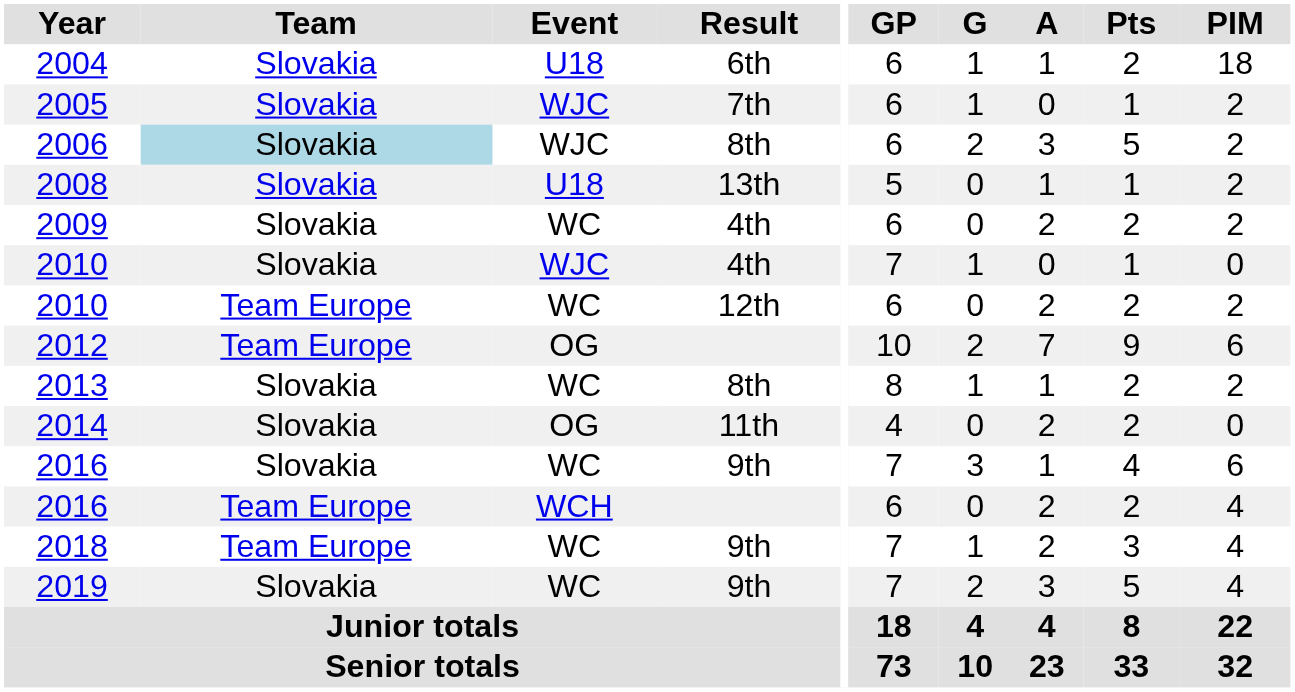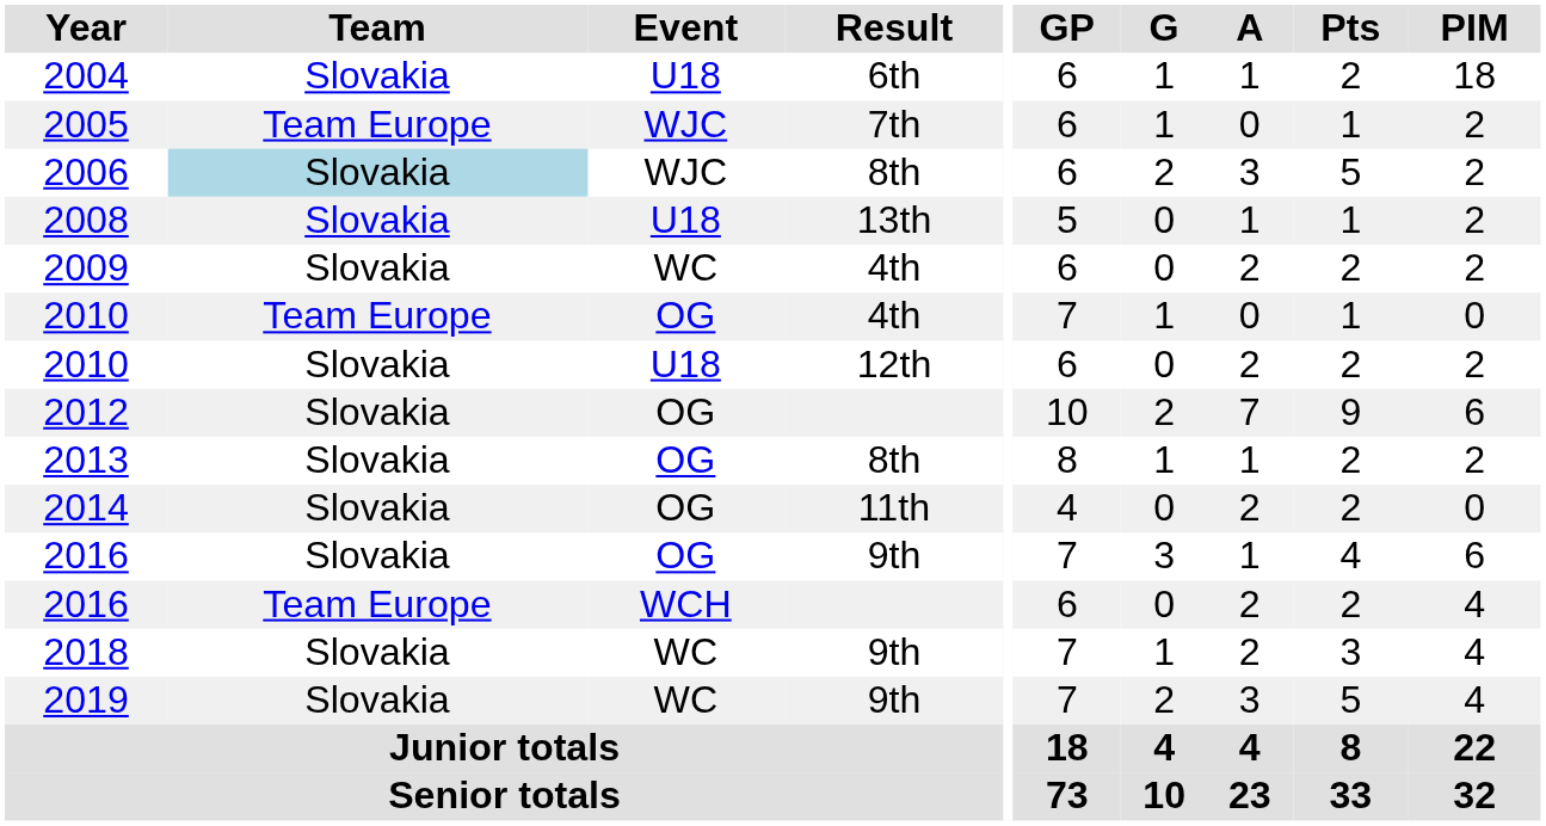2005 | Team: Slovakia -> Team Europe
2010 / 4th | Team: Slovakia -> Team Europe
2010 / 4th | Event: WJC -> OG
2010 / 12th | Team: Team Europe -> Slovakia
2010 / 12th | Event: WC -> U18
2012 | Team: Team Europe -> Slovakia
2013 | Event: WC -> OG
2016 / 9th | Event: WC -> OG
2018 | Team: Team Europe -> Slovakia
